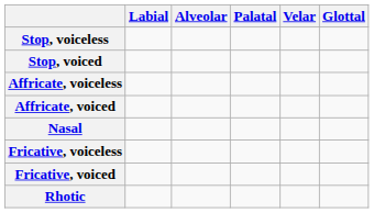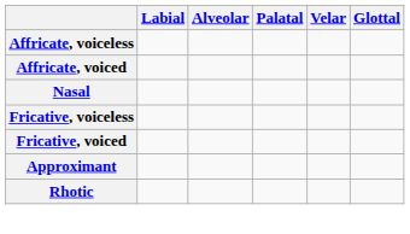- row: Stop, voiceless
- row: Stop, voiced
+ row: Approximant
